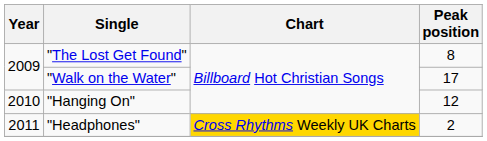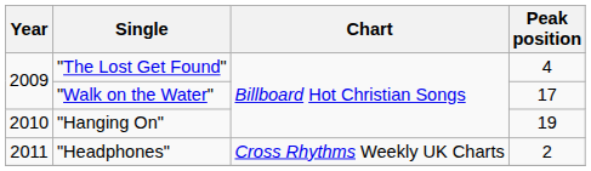"The Lost Get Found" | Peak position: 8 -> 4
"Hanging On" | Peak position: 12 -> 19
"Headphones" | Chart: gold background -> no background
